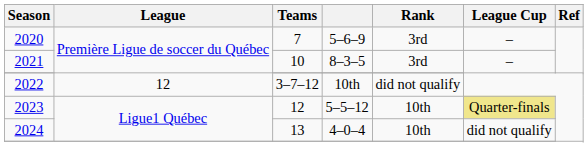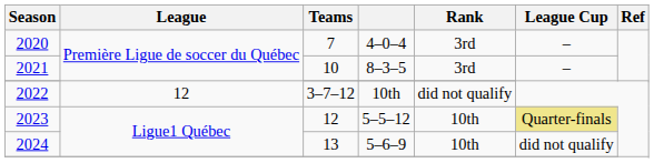2020 | column 4: 5–6–9 -> 4–0–4
2024 | column 4: 4–0–4 -> 5–6–9
